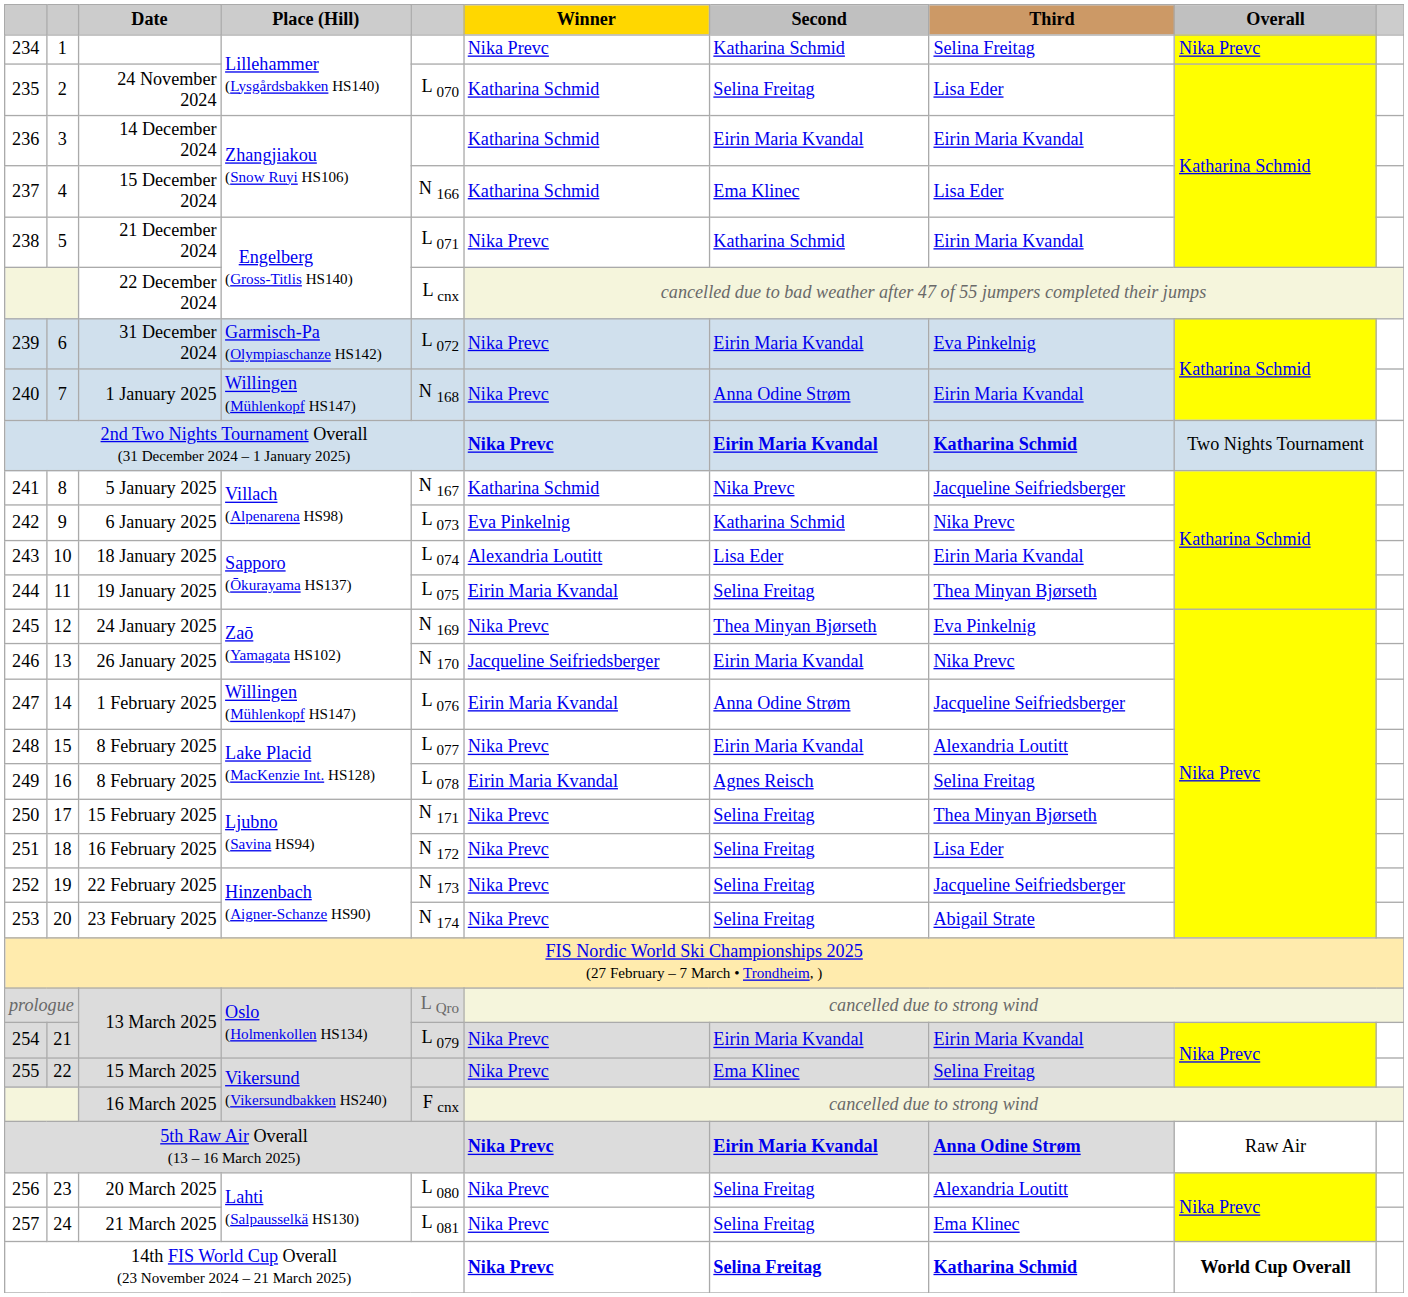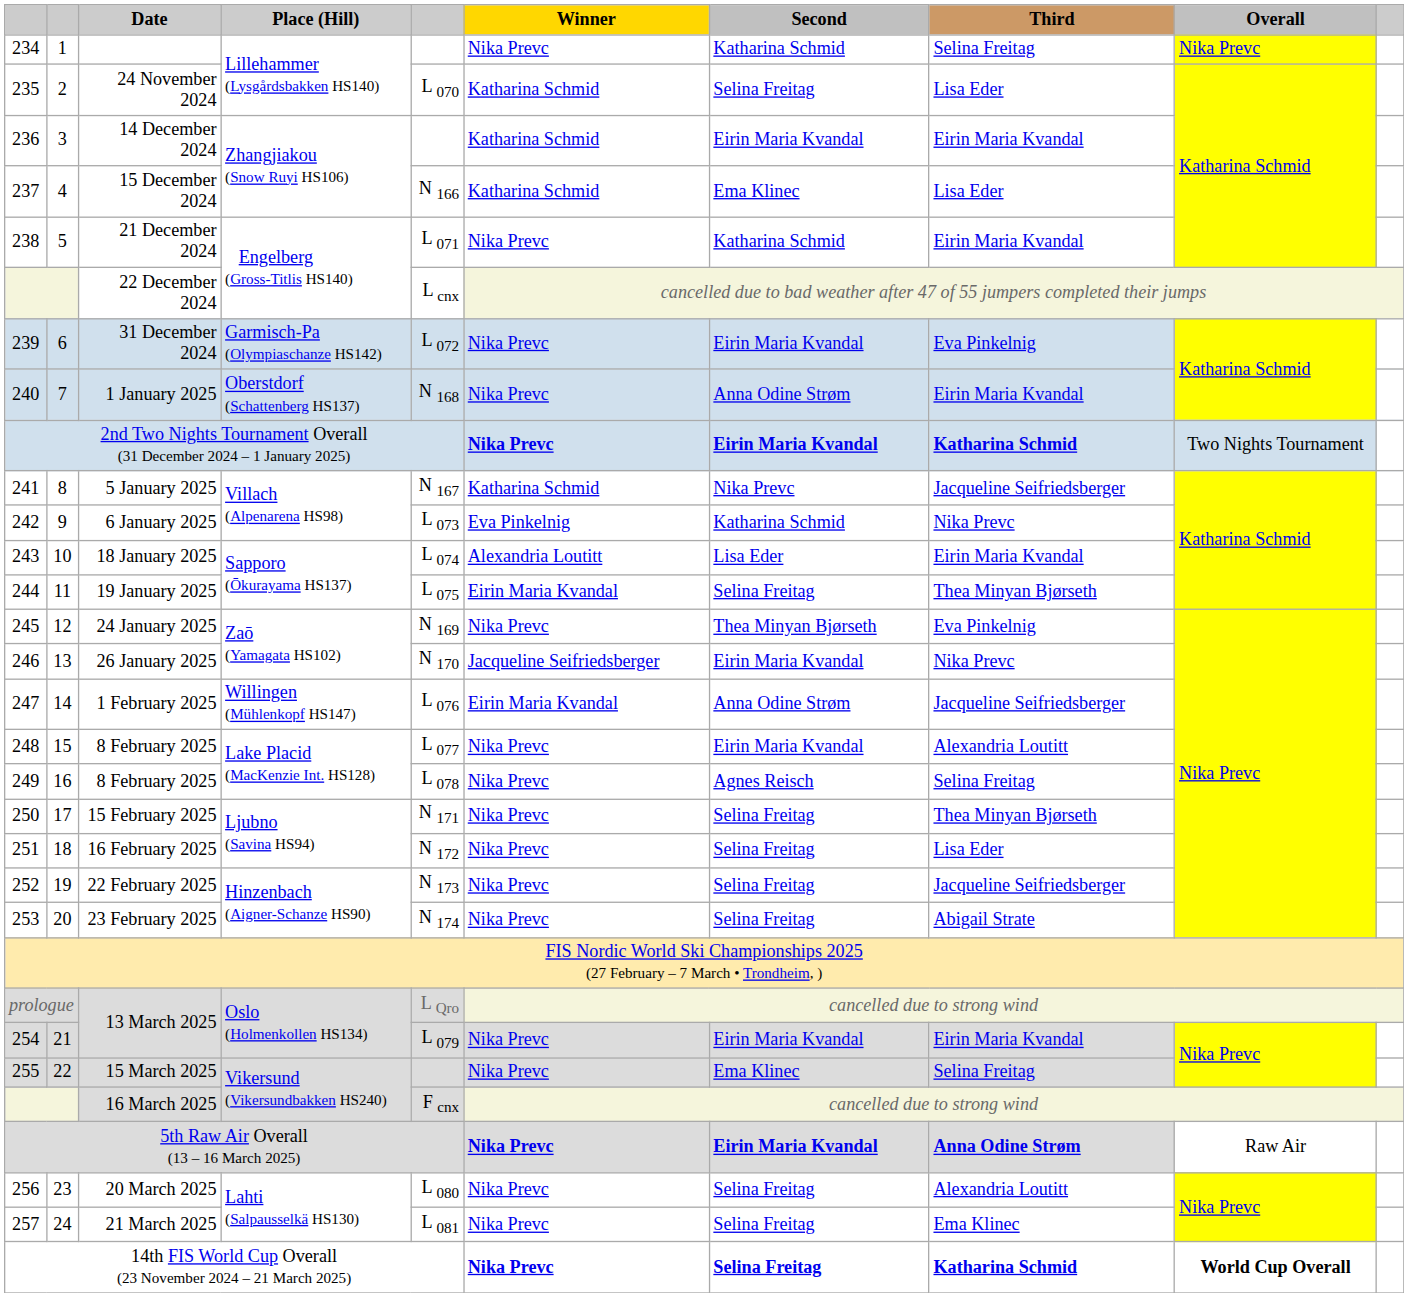1 January 2025 | Place (Hill): Willingen (Mühlenkopf HS147) -> Oberstdorf (Schattenberg HS137)
249 / 8 February 2025 | Winner: Eirin Maria Kvandal -> Nika Prevc
